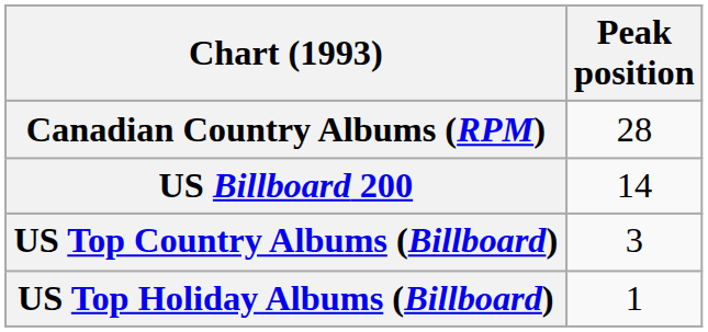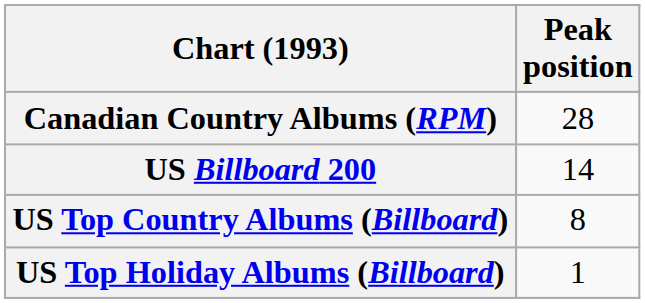US Top Country Albums (Billboard) | Peak position: 3 -> 8
